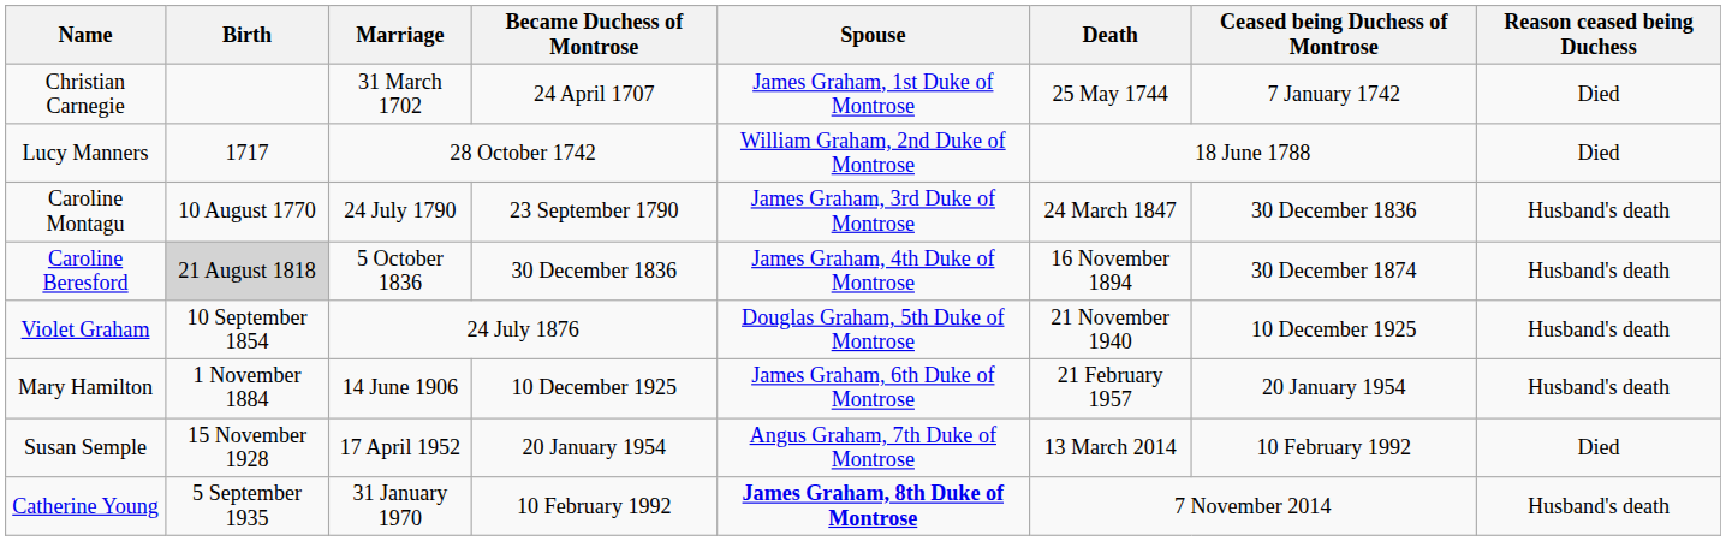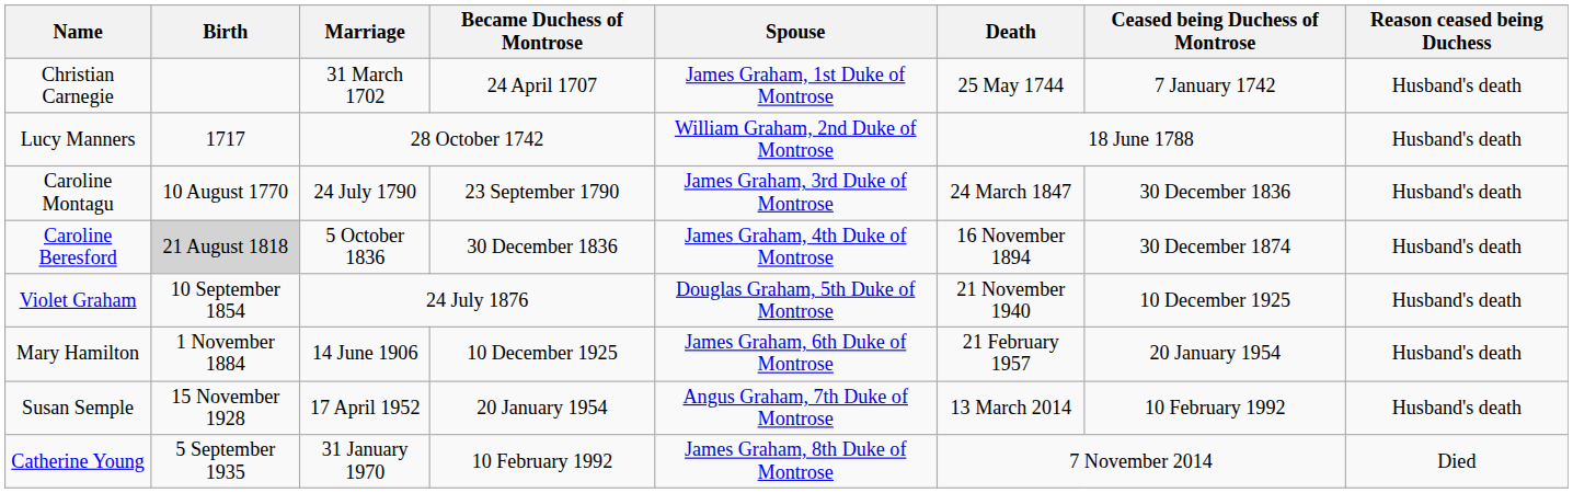Christian Carnegie | Reason ceased being Duchess: Died -> Husband's death
Lucy Manners | Reason ceased being Duchess: Died -> Husband's death
Susan Semple | Reason ceased being Duchess: Died -> Husband's death
Catherine Young | Spouse: bold -> normal
Catherine Young | Reason ceased being Duchess: Husband's death -> Died
